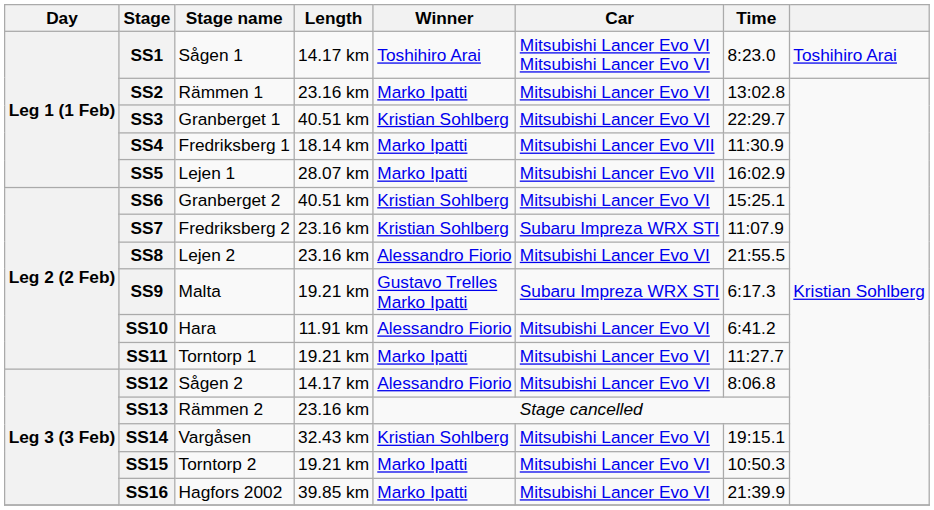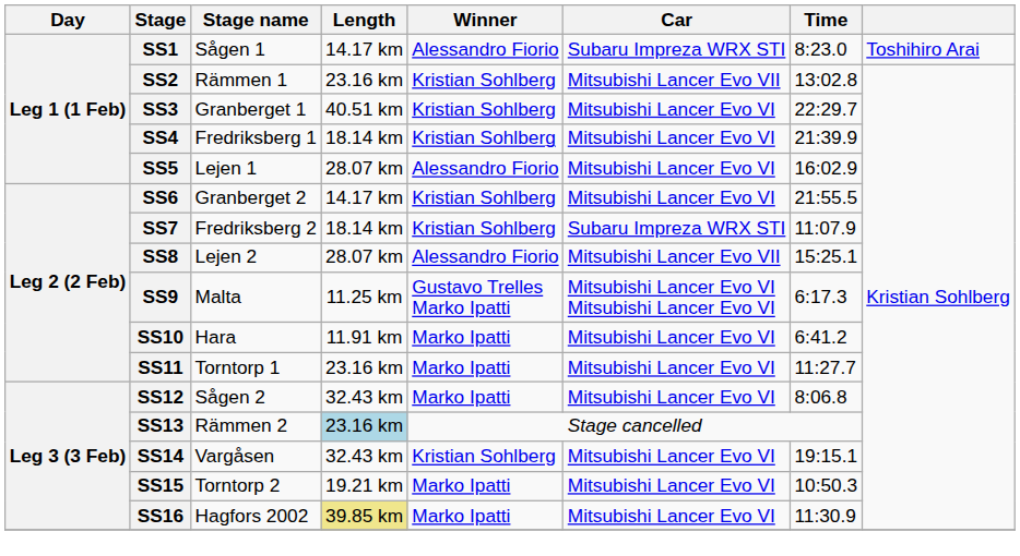SS1 | Winner: Toshihiro Arai -> Alessandro Fiorio
SS1 | Car: Mitsubishi Lancer Evo VI Mitsubishi Lancer Evo VI -> Subaru Impreza WRX STI
SS2 | Winner: Marko Ipatti -> Kristian Sohlberg
SS2 | Car: Mitsubishi Lancer Evo VI -> Mitsubishi Lancer Evo VII
SS4 | Winner: Marko Ipatti -> Kristian Sohlberg
SS4 | Car: Mitsubishi Lancer Evo VII -> Mitsubishi Lancer Evo VI
SS4 | Time: 11:30.9 -> 21:39.9
SS5 | Winner: Marko Ipatti -> Alessandro Fiorio
SS5 | Car: Mitsubishi Lancer Evo VII -> Mitsubishi Lancer Evo VI
SS6 | Length: 40.51 km -> 14.17 km
SS6 | Time: 15:25.1 -> 21:55.5
SS7 | Length: 23.16 km -> 18.14 km
SS8 | Length: 23.16 km -> 28.07 km
SS8 | Car: Mitsubishi Lancer Evo VI -> Mitsubishi Lancer Evo VII
SS8 | Time: 21:55.5 -> 15:25.1
SS9 | Length: 19.21 km -> 11.25 km
SS9 | Car: Subaru Impreza WRX STI -> Mitsubishi Lancer Evo VI Mitsubishi Lancer Evo VI
SS10 | Winner: Alessandro Fiorio -> Marko Ipatti
SS11 | Length: 19.21 km -> 23.16 km
SS12 | Length: 14.17 km -> 32.43 km
SS12 | Winner: Alessandro Fiorio -> Marko Ipatti
SS13 | Length: no background -> lightblue background
SS16 | Length: no background -> khaki background
SS16 | Time: 21:39.9 -> 11:30.9
